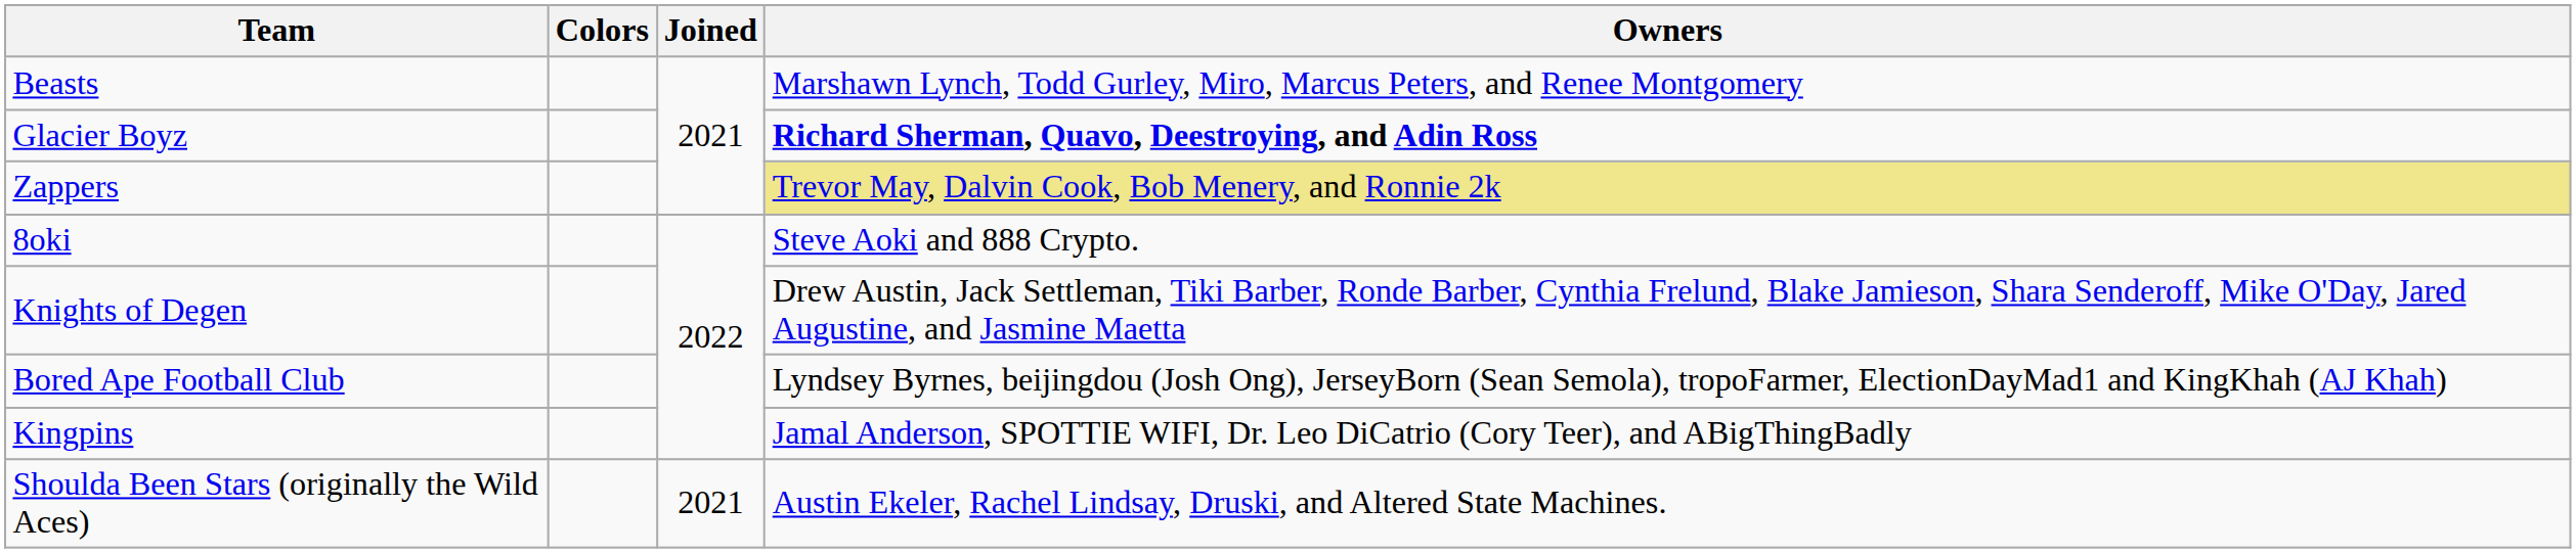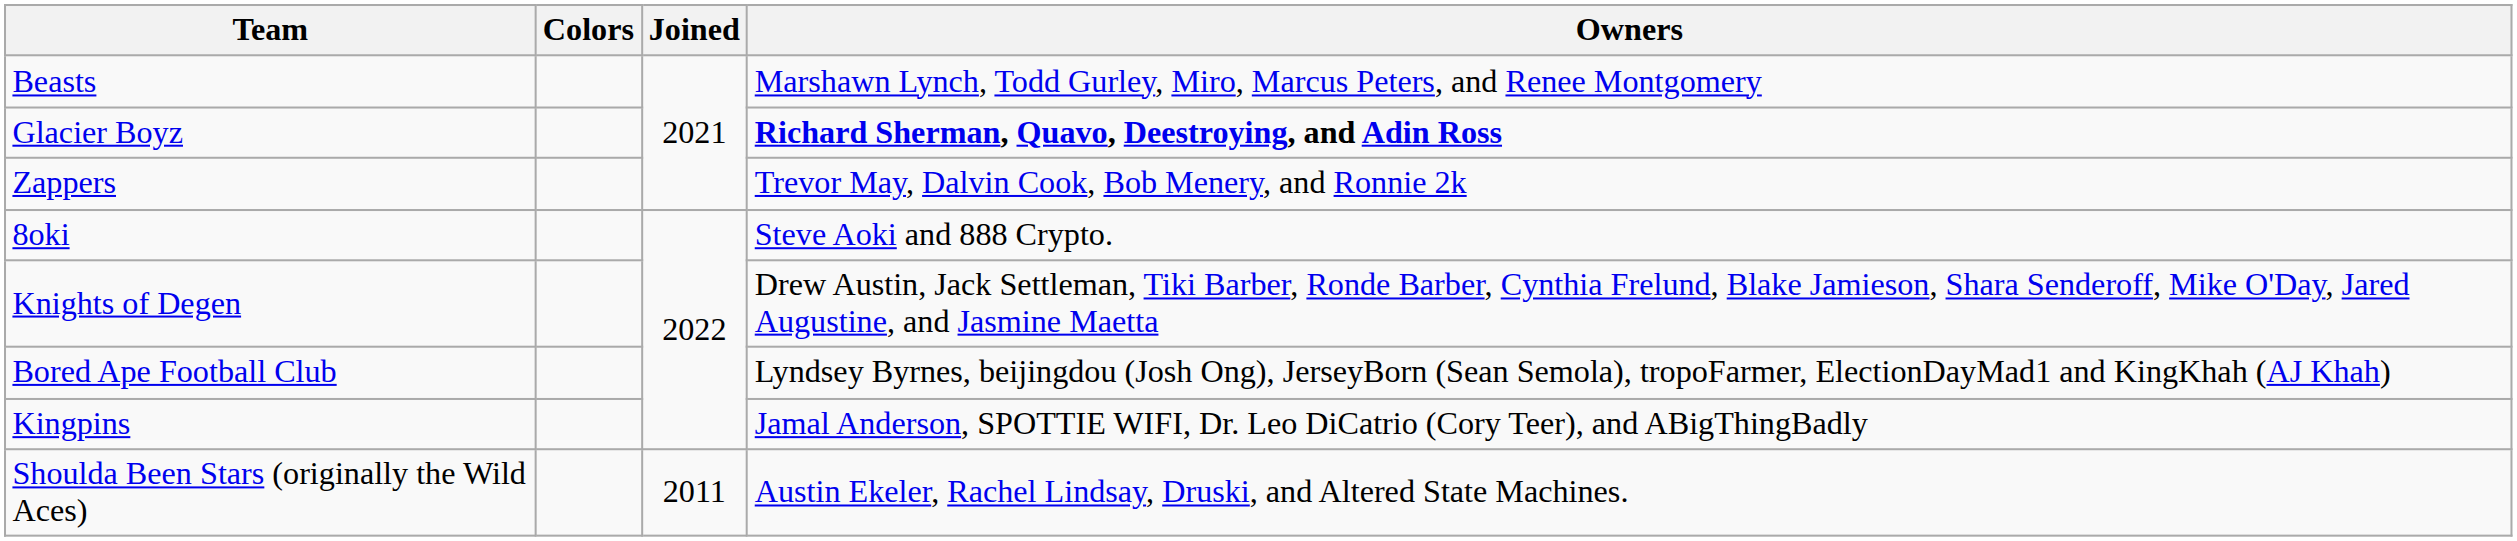Zappers | Owners: khaki background -> no background
Shoulda Been Stars (originally the Wild Aces) | Joined: 2021 -> 2011
